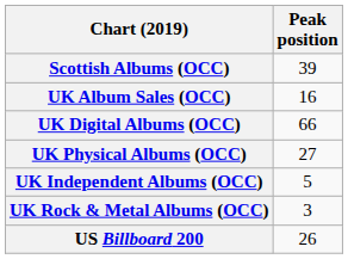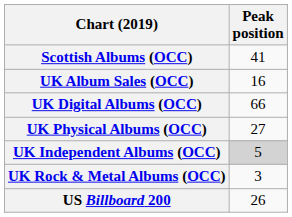Scottish Albums (OCC) | Peak position: 39 -> 41
UK Independent Albums (OCC) | Peak position: no background -> lightgrey background
